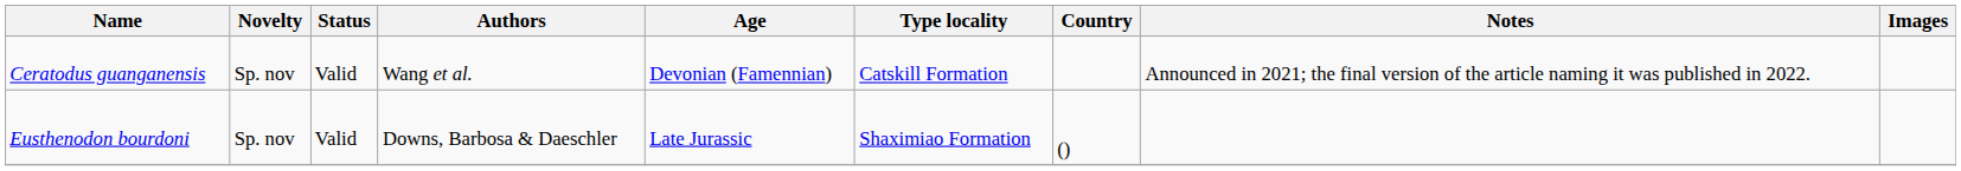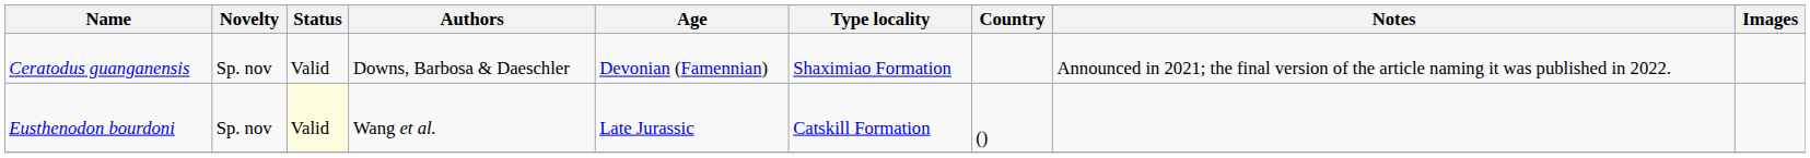Ceratodus guanganensis | Authors: Wang et al. -> Downs, Barbosa & Daeschler
Ceratodus guanganensis | Type locality: Catskill Formation -> Shaximiao Formation
Eusthenodon bourdoni | Status: no background -> lightyellow background
Eusthenodon bourdoni | Authors: Downs, Barbosa & Daeschler -> Wang et al.
Eusthenodon bourdoni | Type locality: Shaximiao Formation -> Catskill Formation
